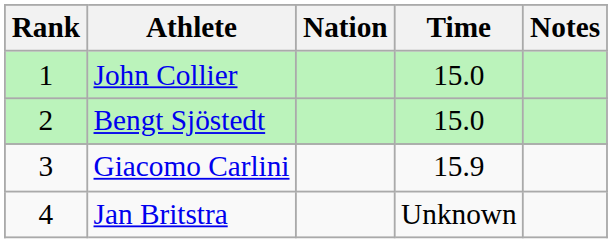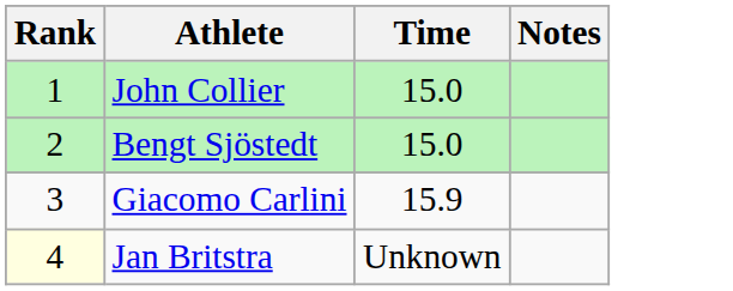- column: Nation
Jan Britstra | Rank: no background -> lightyellow background
